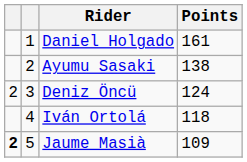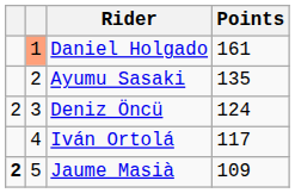Daniel Holgado | column 2: no background -> lightsalmon background
Ayumu Sasaki | Points: 138 -> 135
Iván Ortolá | Points: 118 -> 117
